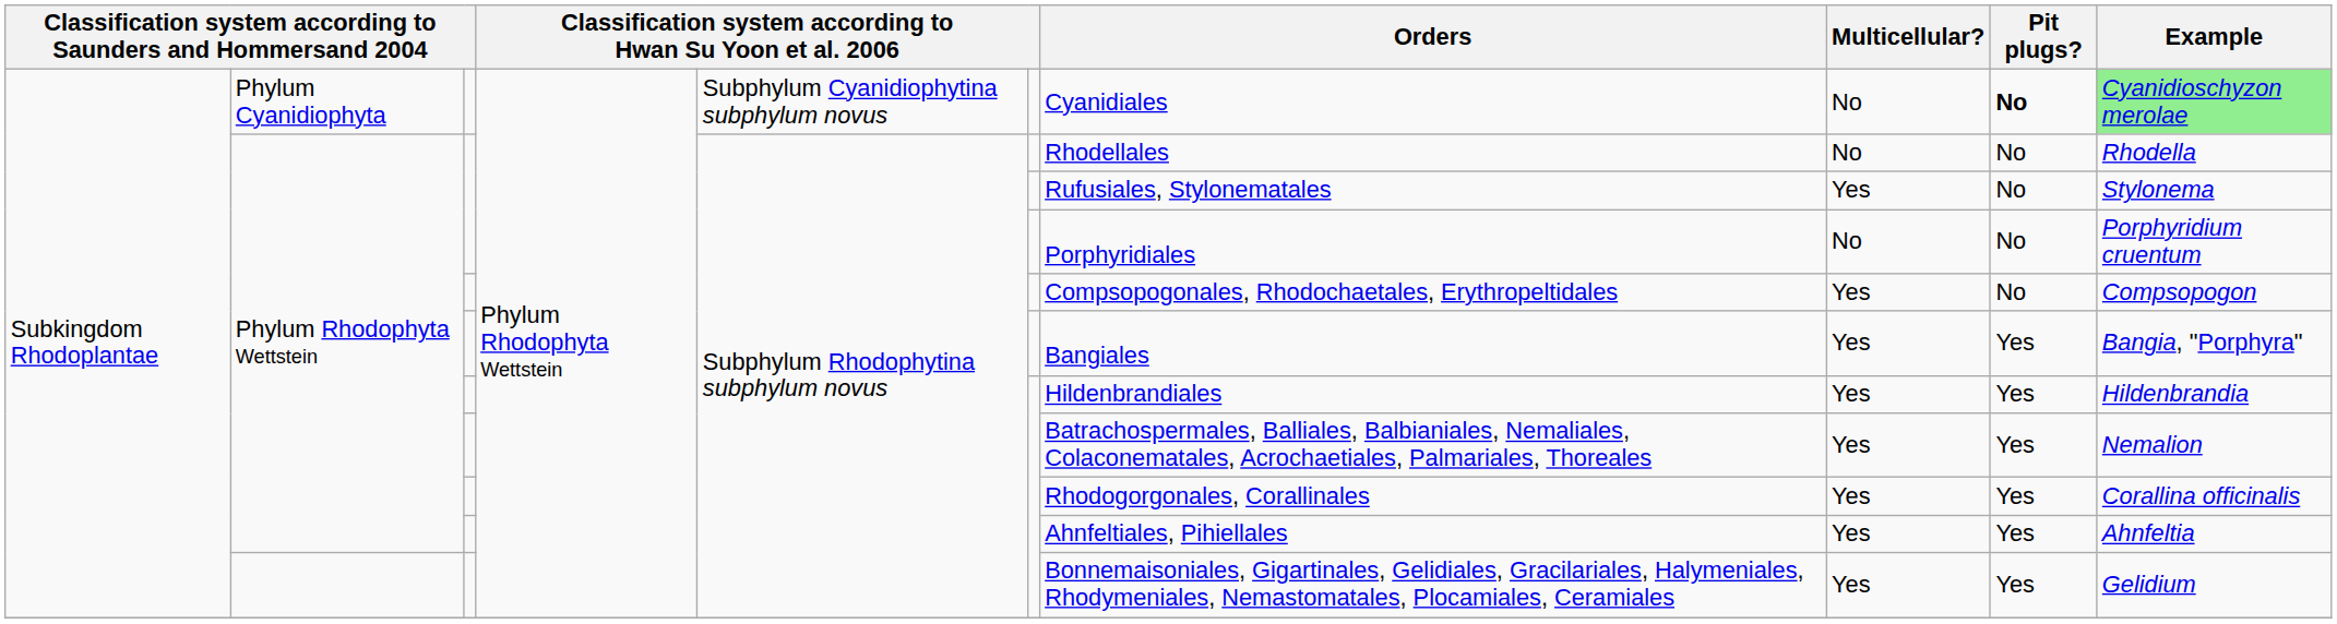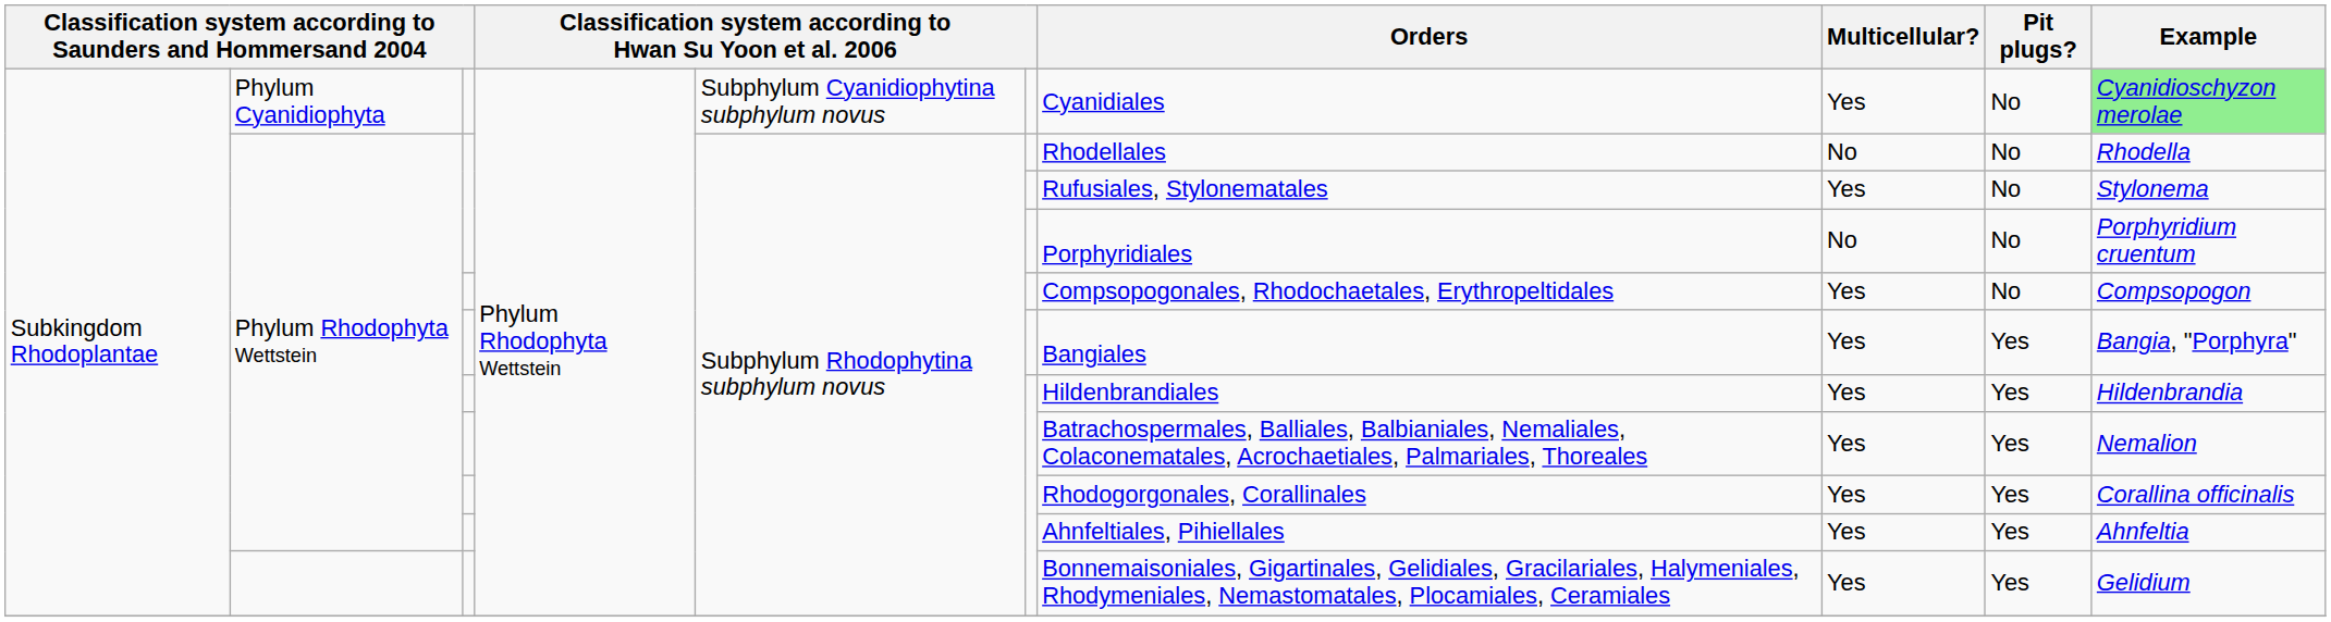Phylum Cyanidiophyta | Multicellular?: No -> Yes
Phylum Cyanidiophyta | Pit plugs?: bold -> normal
